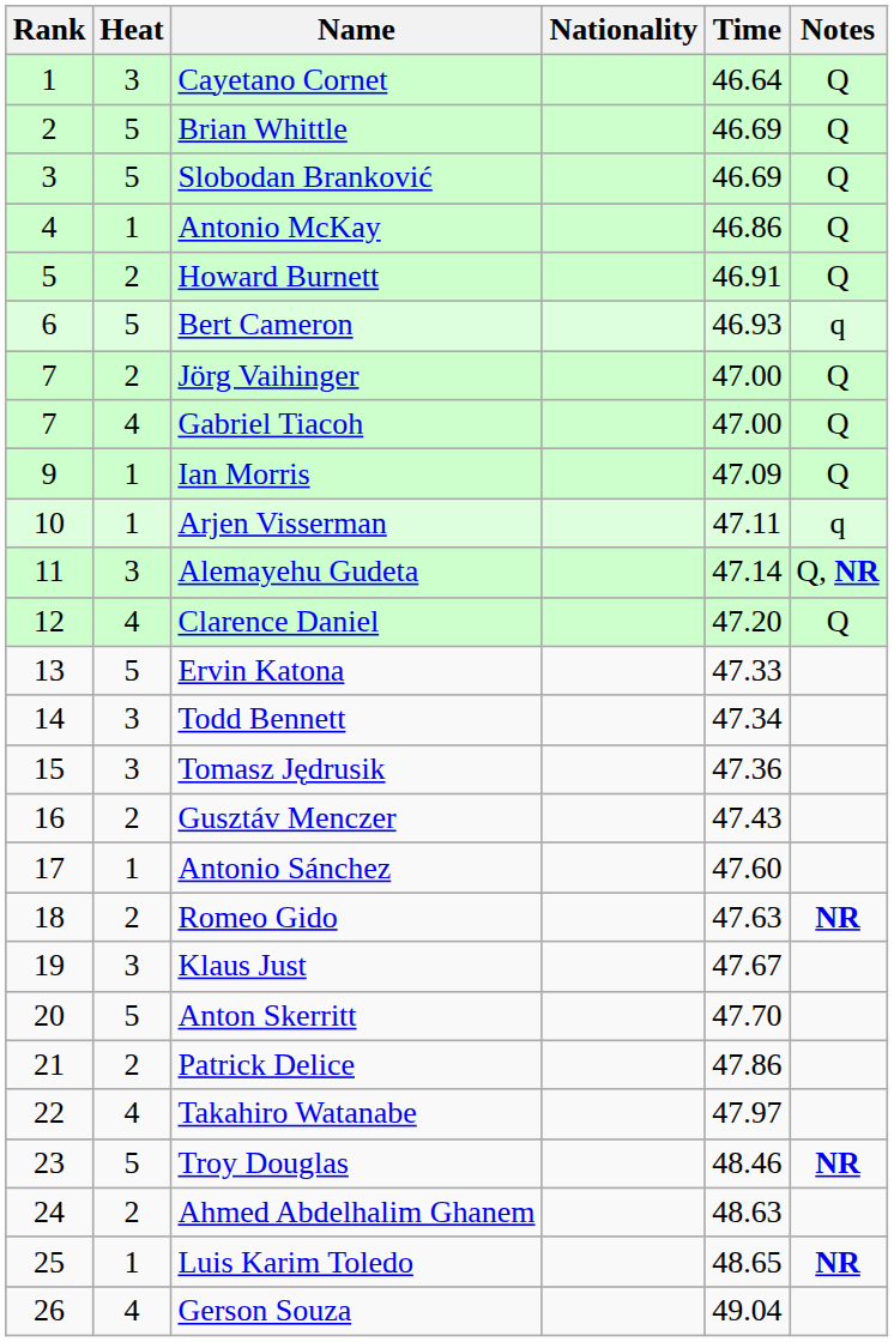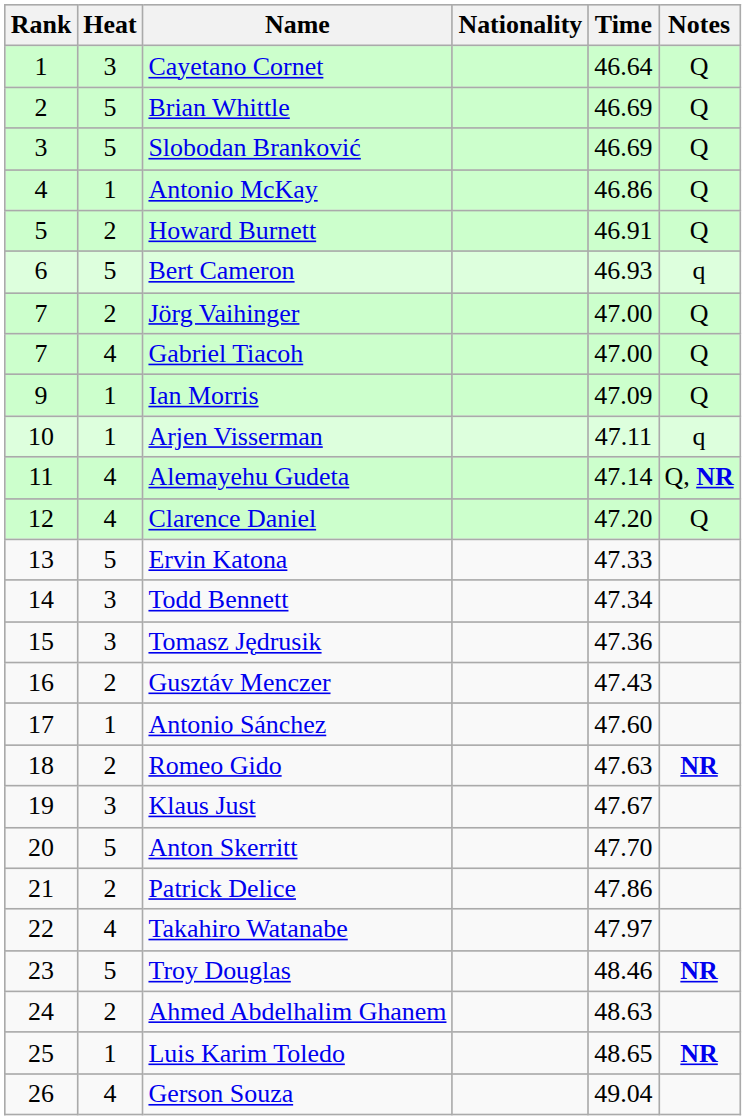Alemayehu Gudeta | Heat: 3 -> 4
